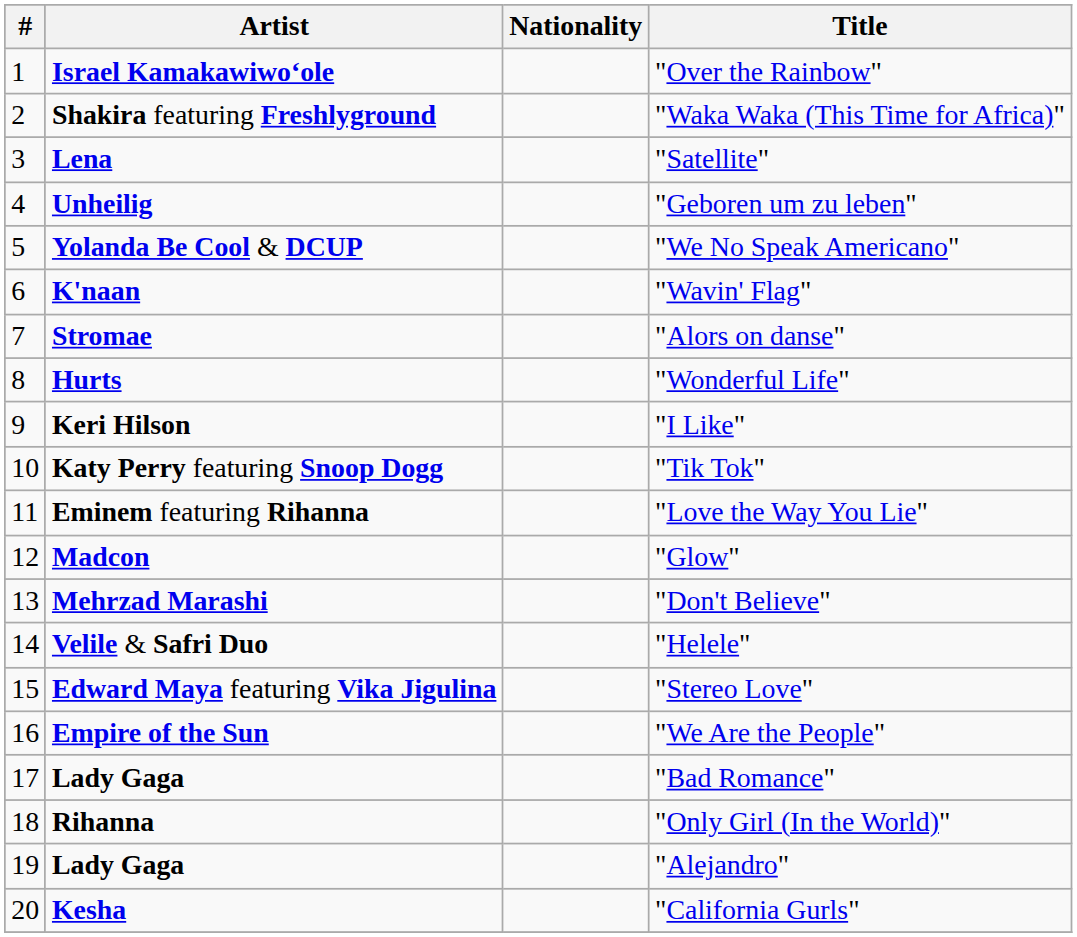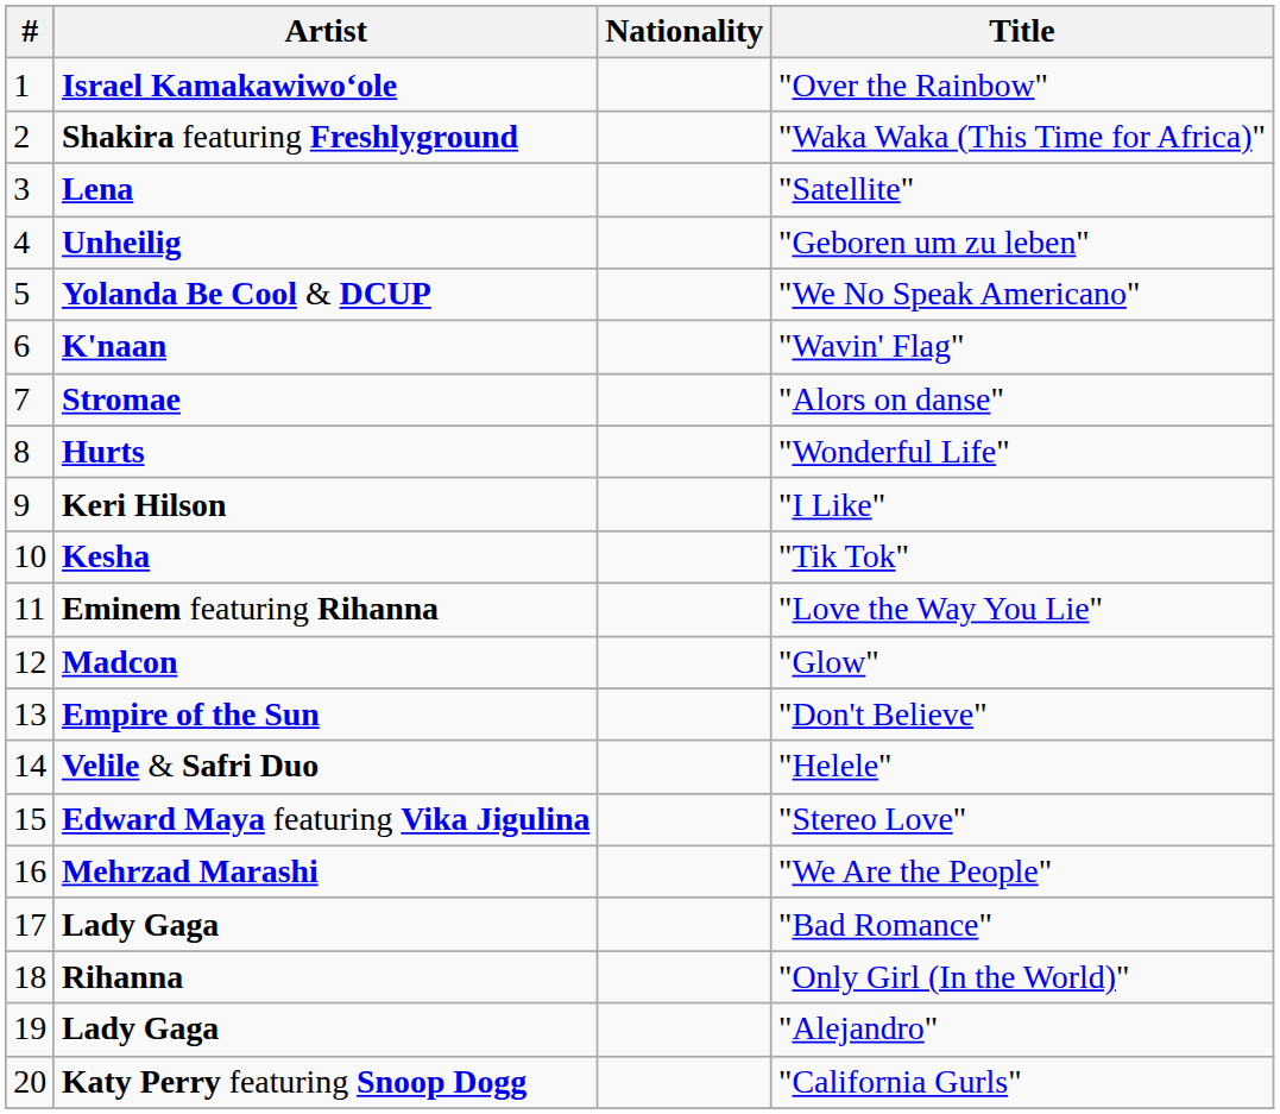"Tik Tok" | Artist: Katy Perry featuring Snoop Dogg -> Kesha
"Don't Believe" | Artist: Mehrzad Marashi -> Empire of the Sun
"We Are the People" | Artist: Empire of the Sun -> Mehrzad Marashi
"California Gurls" | Artist: Kesha -> Katy Perry featuring Snoop Dogg
